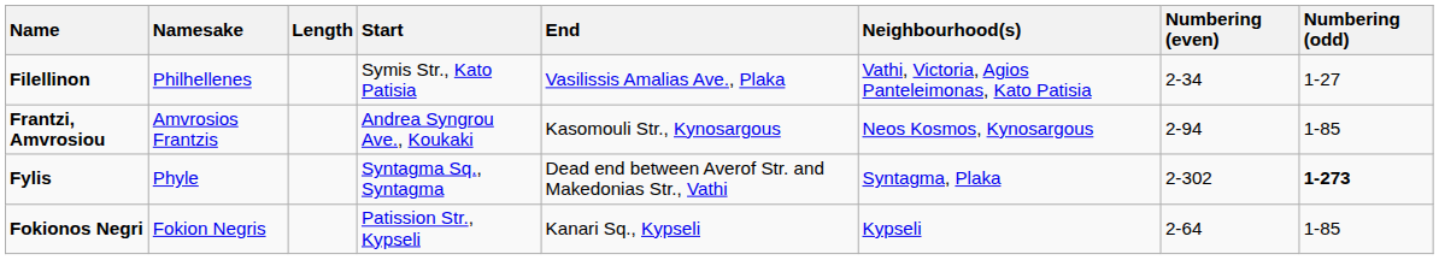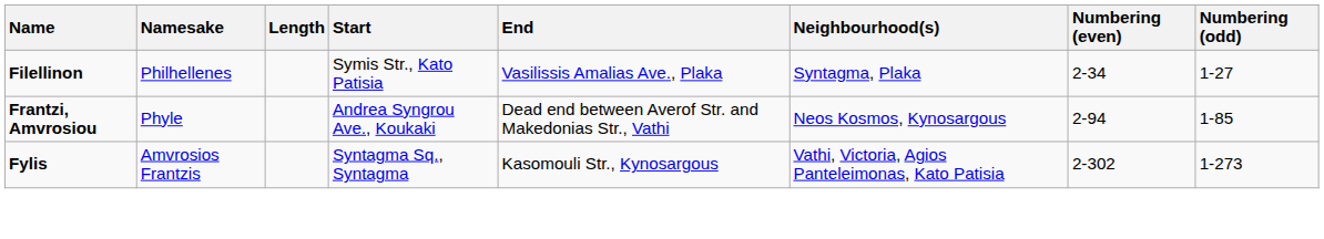Filellinon | Neighbourhood(s): Vathi, Victoria, Agios Panteleimonas, Kato Patisia -> Syntagma, Plaka
Frantzi, Amvrosiou | Namesake: Amvrosios Frantzis -> Phyle
Frantzi, Amvrosiou | End: Kasomouli Str., Kynosargous -> Dead end between Averof Str. and Makedonias Str., Vathi
Fylis | Namesake: Phyle -> Amvrosios Frantzis
Fylis | End: Dead end between Averof Str. and Makedonias Str., Vathi -> Kasomouli Str., Kynosargous
Fylis | Neighbourhood(s): Syntagma, Plaka -> Vathi, Victoria, Agios Panteleimonas, Kato Patisia
Fylis | Numbering (odd): bold -> normal
- row: Fokionos Negri | Fokion Negris | Patission Str., Kypseli | Kanari Sq., Kypseli | Kypseli | 2-64 | 1-85
